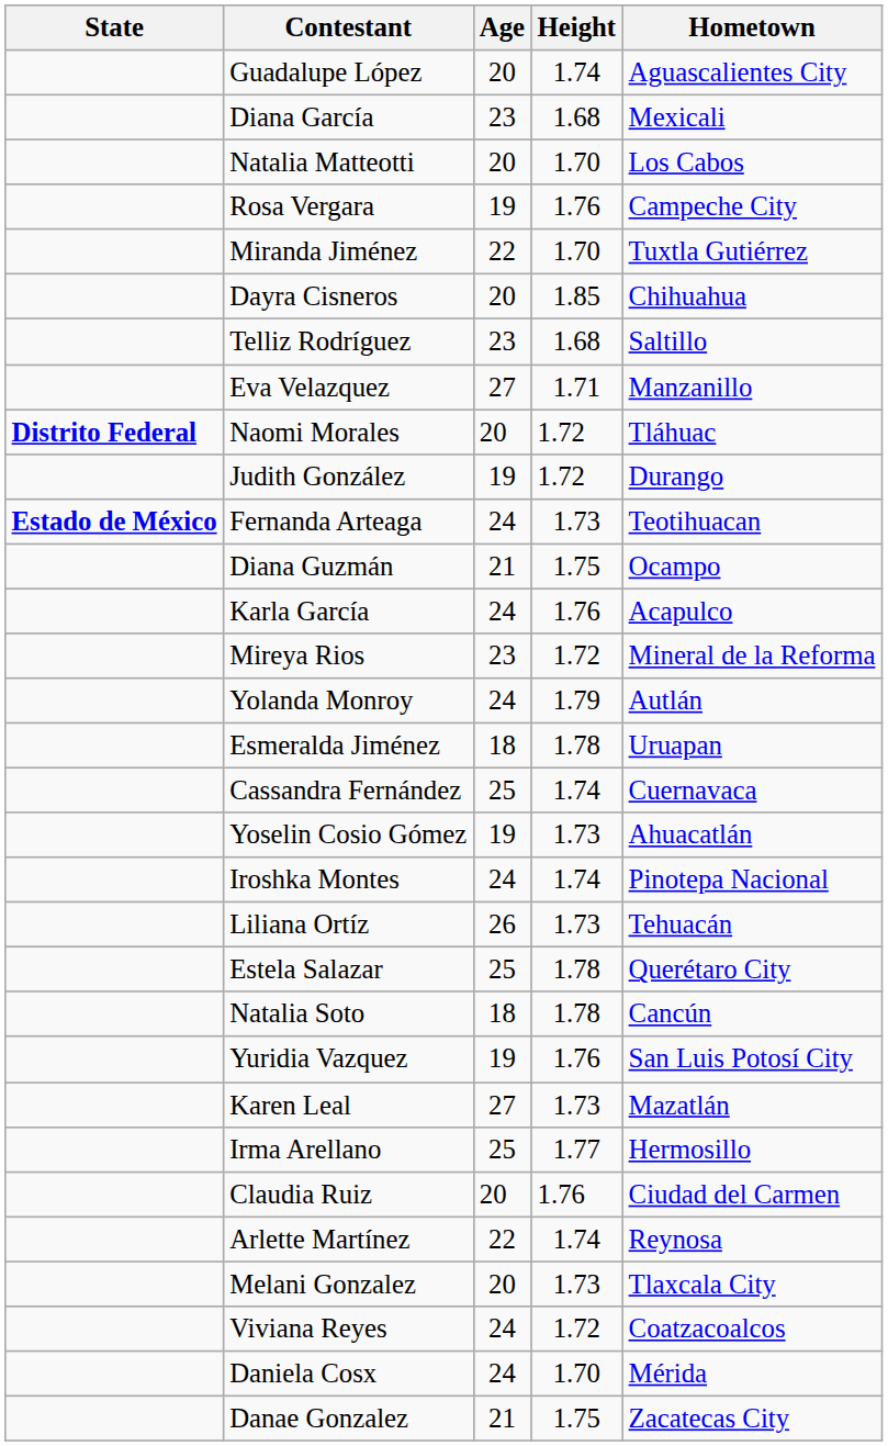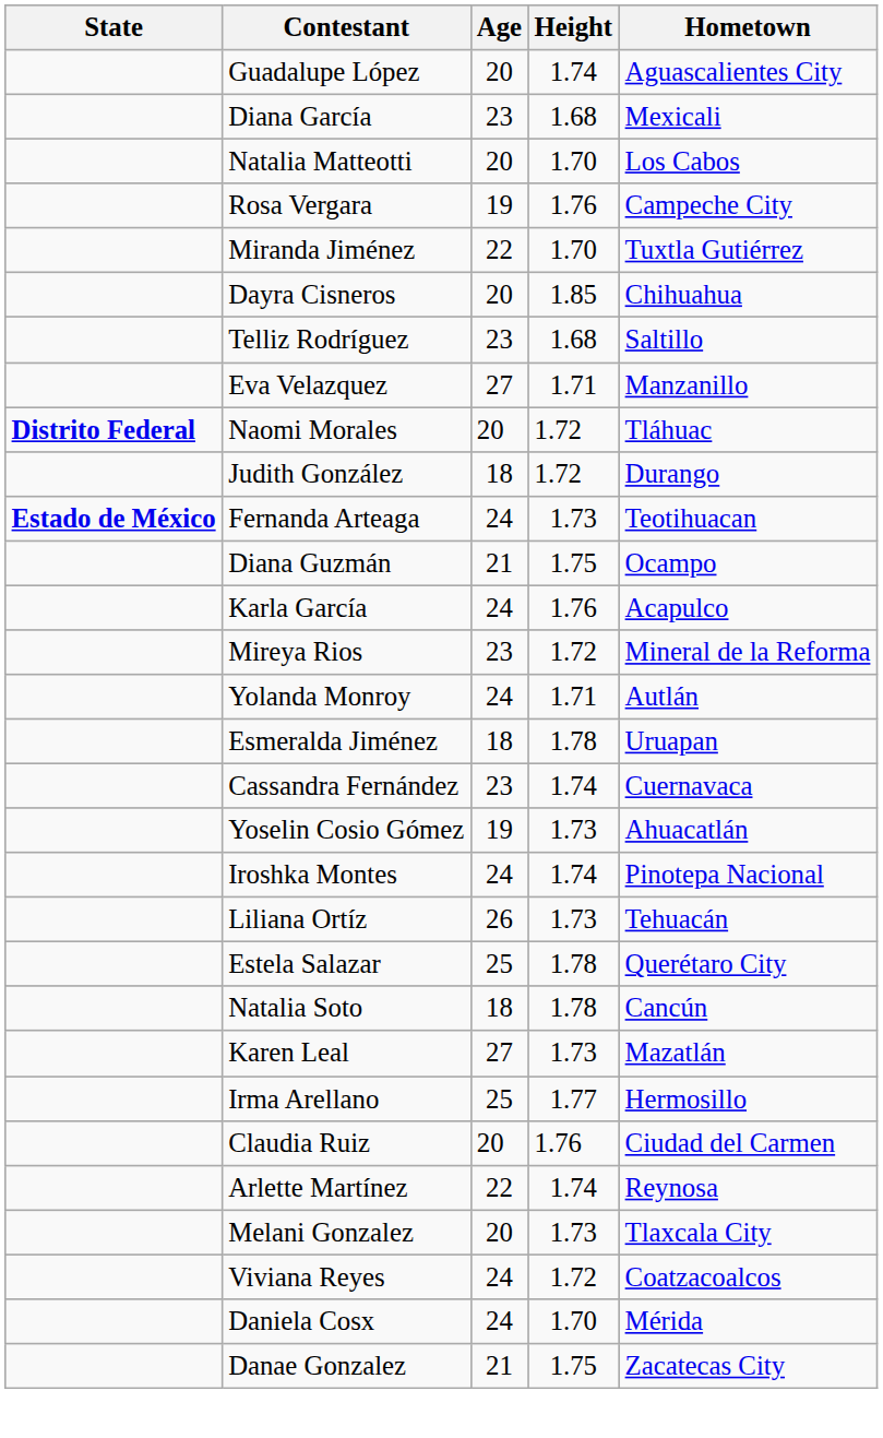Judith González | Age: 19 -> 18
Yolanda Monroy | Height: 1.79 -> 1.71
Cassandra Fernández | Age: 25 -> 23
- row: Yuridia Vazquez | 19 | 1.76 | San Luis Potosí City
